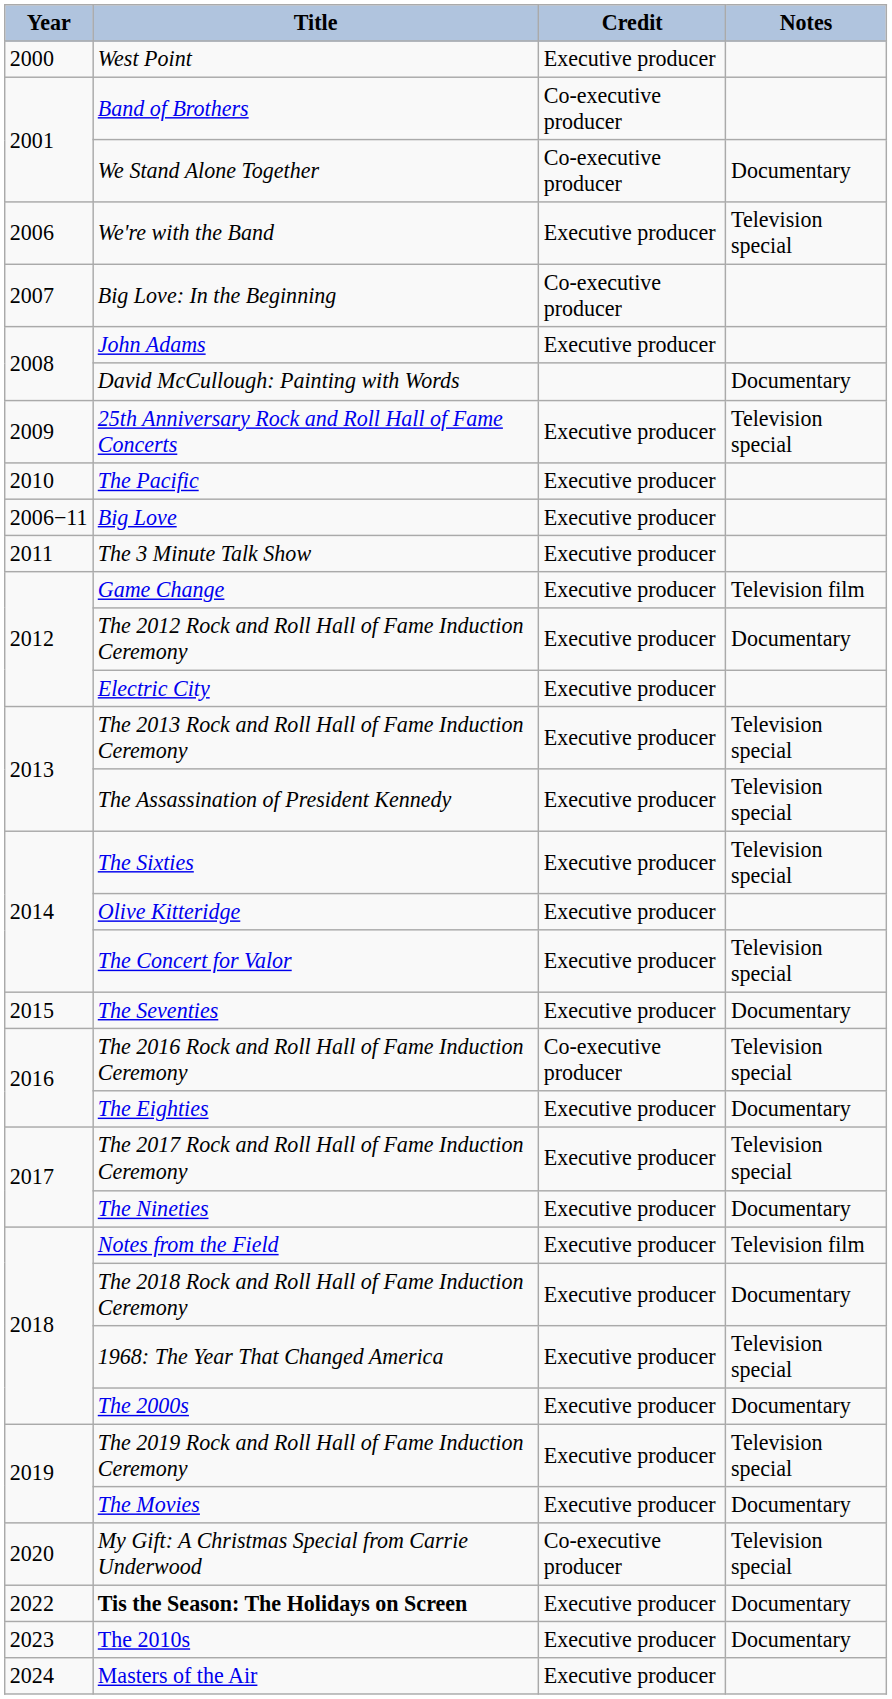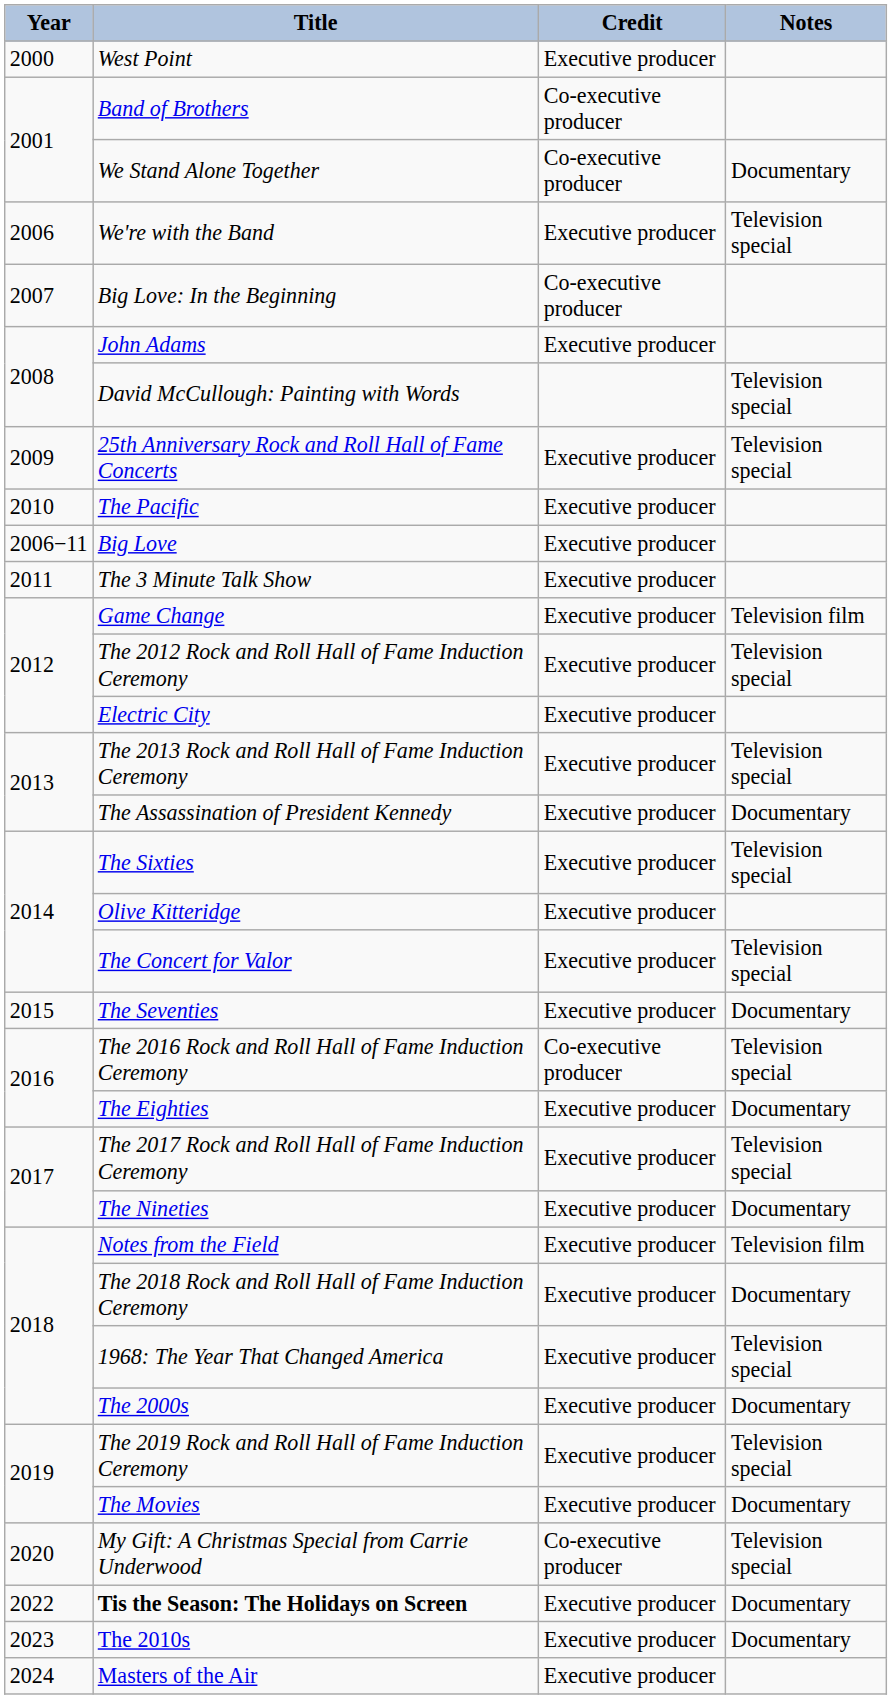David McCullough: Painting with Words | Notes: Documentary -> Television special
The 2012 Rock and Roll Hall of Fame Induction Ceremony | Notes: Documentary -> Television special
The Assassination of President Kennedy | Notes: Television special -> Documentary
